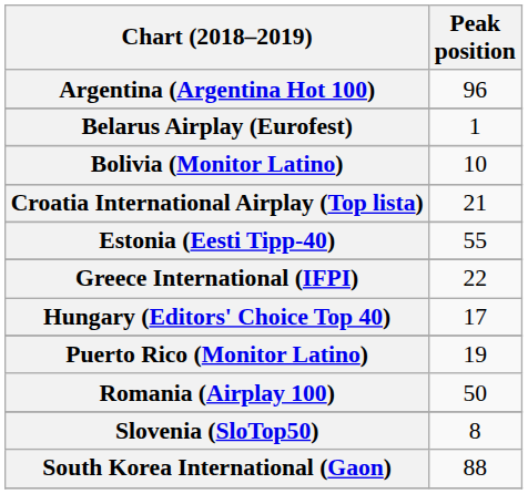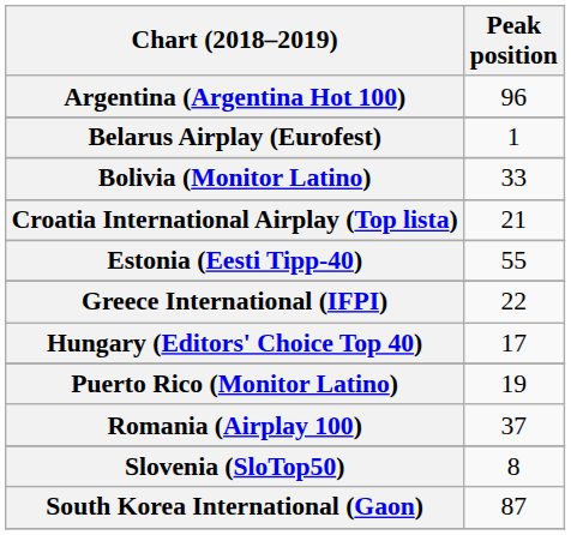Bolivia (Monitor Latino) | Peak position: 10 -> 33
Romania (Airplay 100) | Peak position: 50 -> 37
South Korea International (Gaon) | Peak position: 88 -> 87
